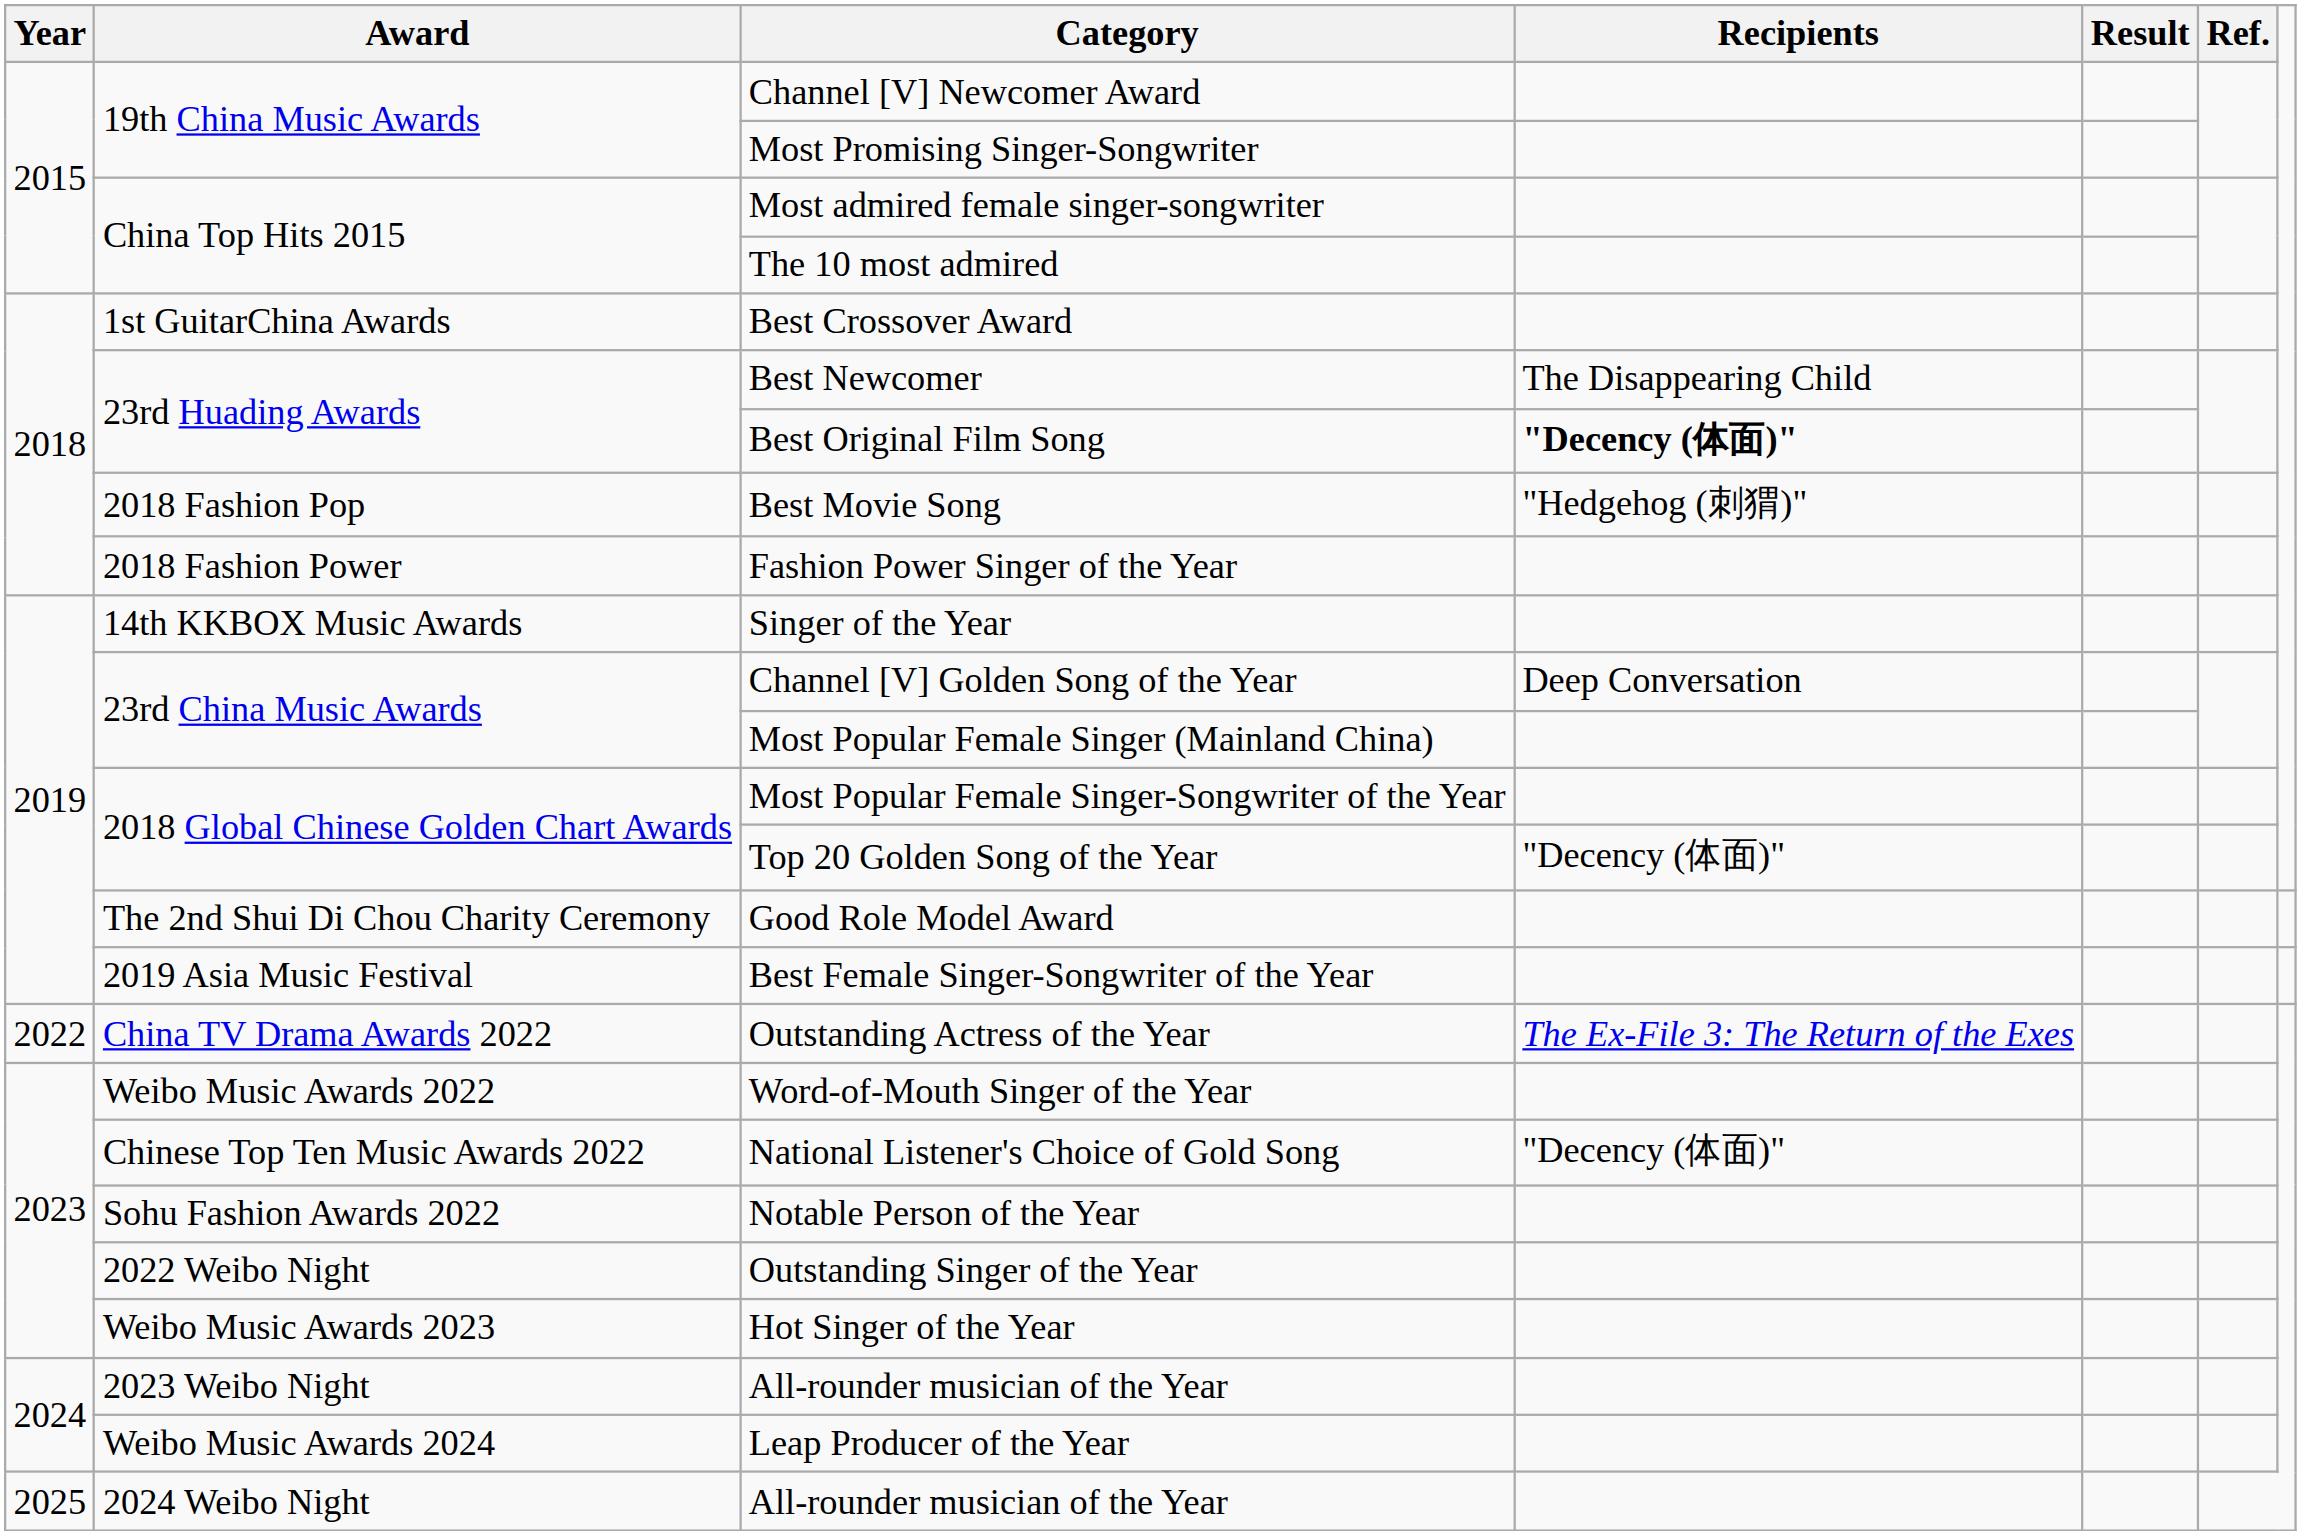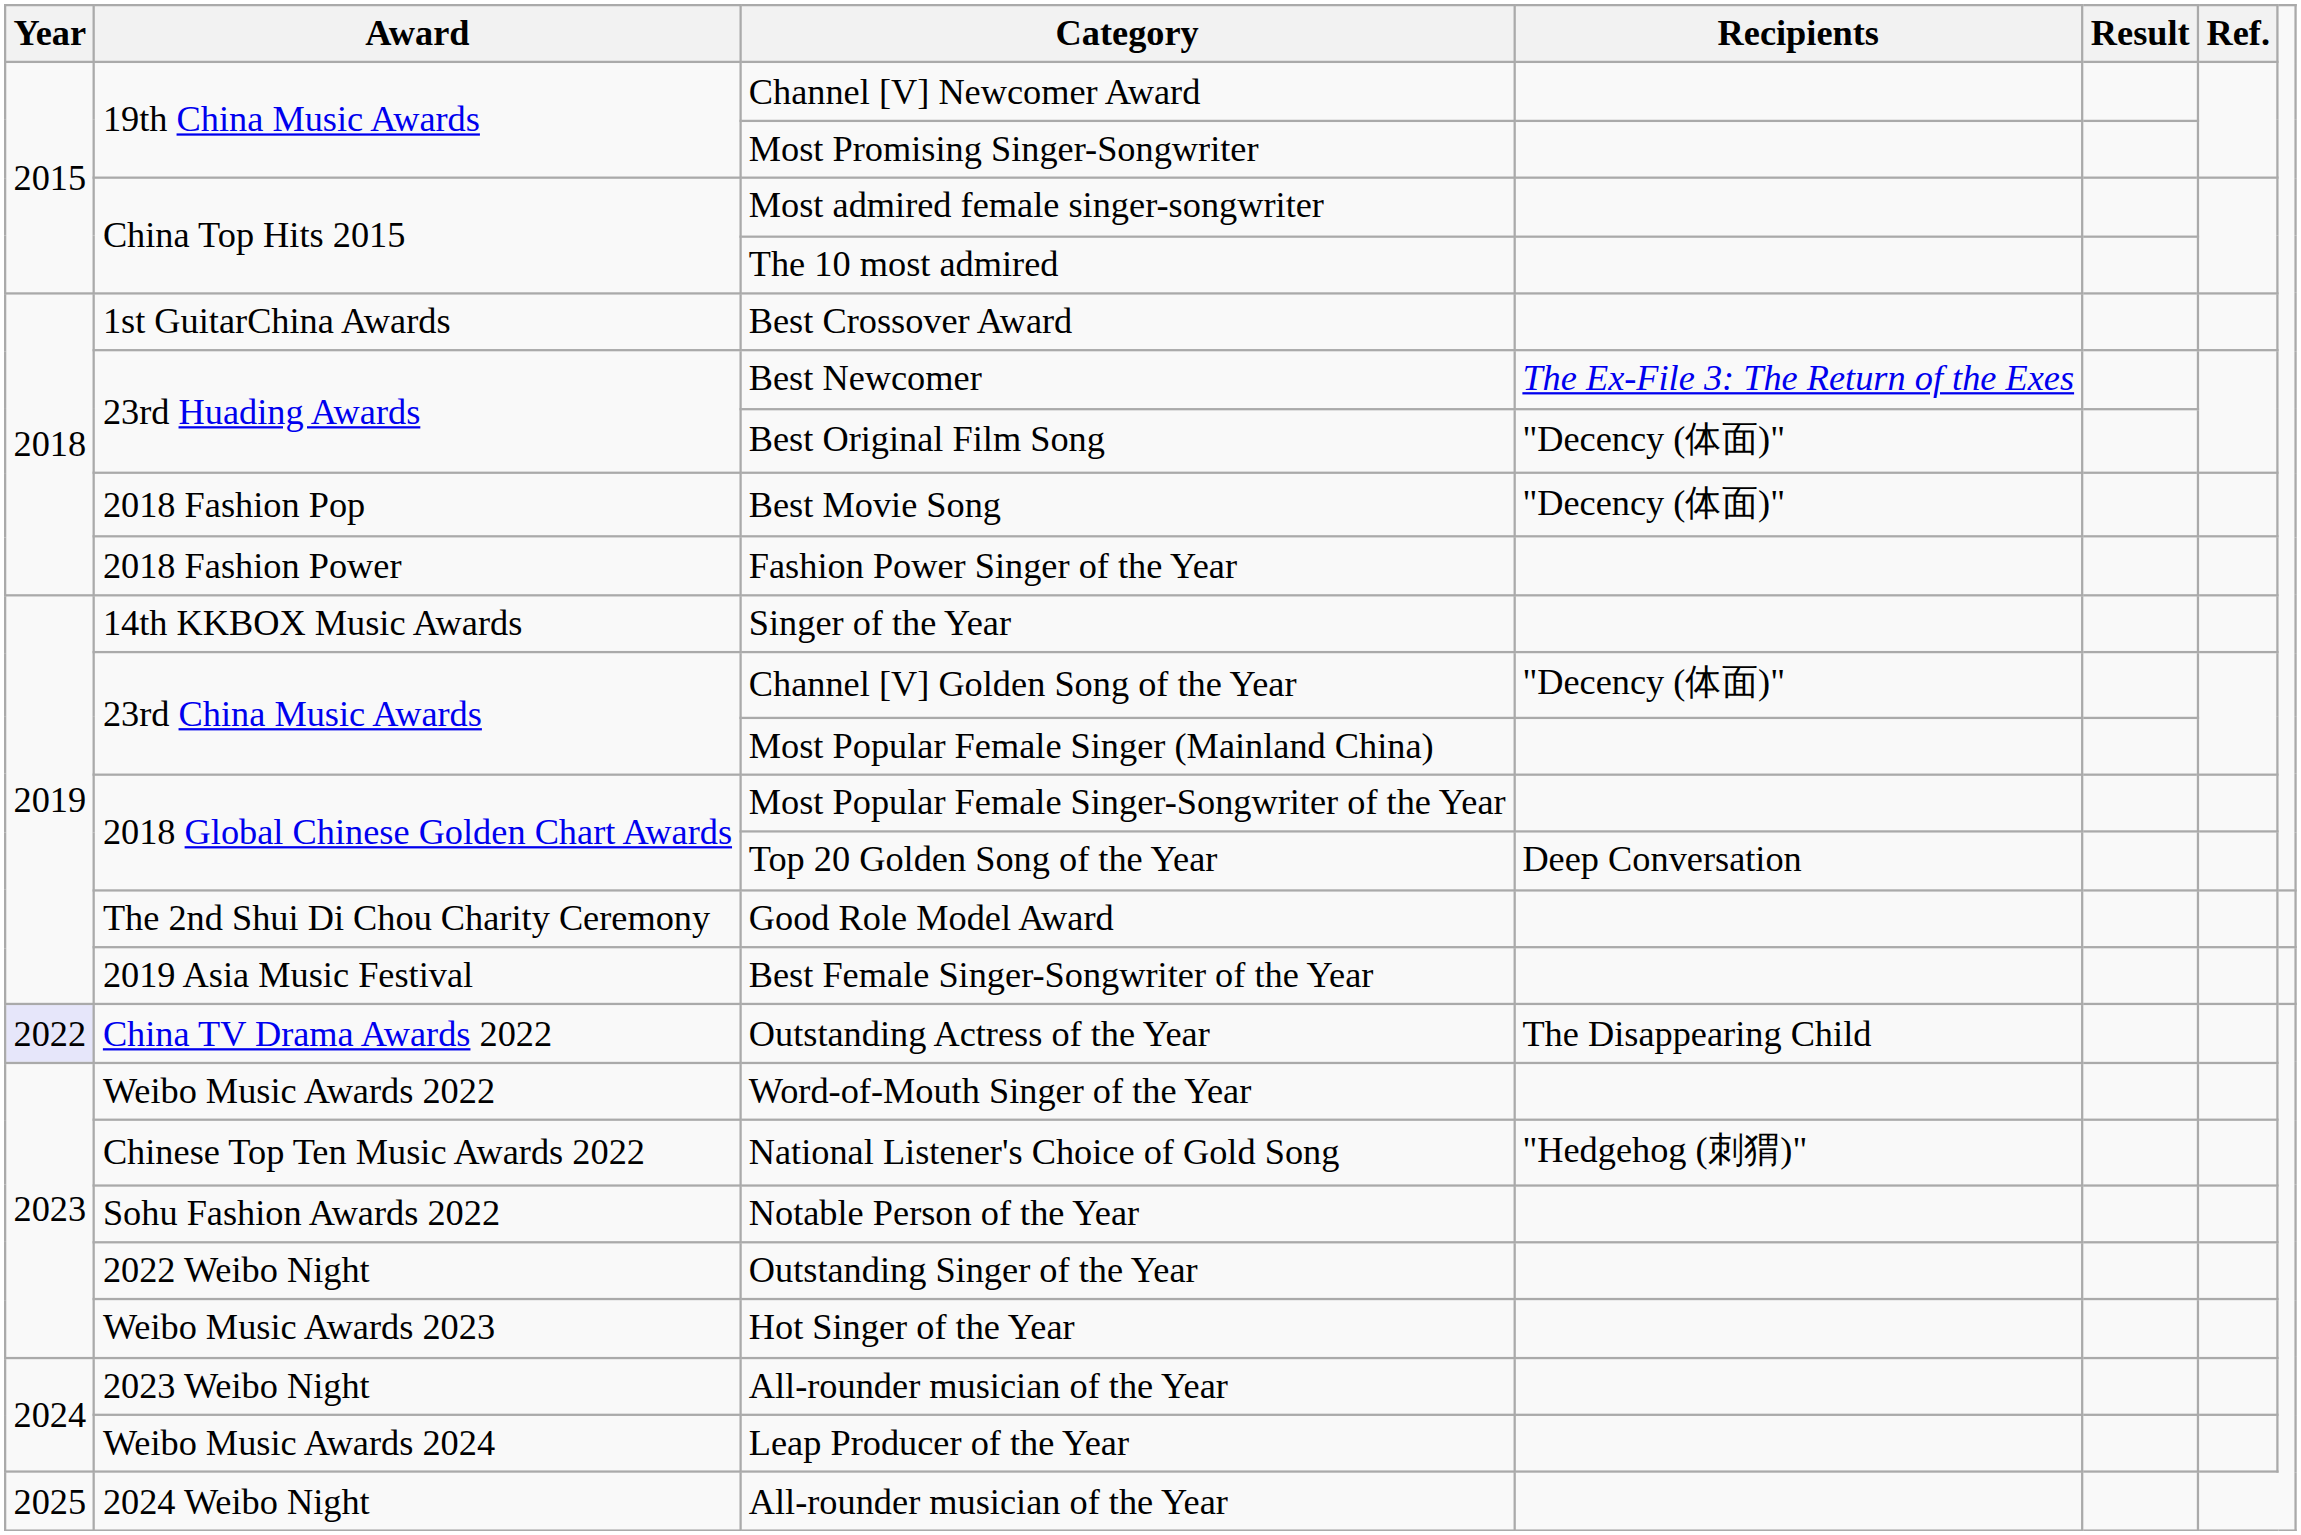Best Newcomer | Recipients: The Disappearing Child -> The Ex-File 3: The Return of the Exes
Best Original Film Song | Recipients: bold -> normal
Best Movie Song | Recipients: "Hedgehog (刺猬)" -> "Decency (体面)"
Channel [V] Golden Song of the Year | Recipients: Deep Conversation -> "Decency (体面)"
Top 20 Golden Song of the Year | Recipients: "Decency (体面)" -> Deep Conversation
Outstanding Actress of the Year | Year: no background -> lavender background
Outstanding Actress of the Year | Recipients: The Ex-File 3: The Return of the Exes -> The Disappearing Child
National Listener's Choice of Gold Song | Recipients: "Decency (体面)" -> "Hedgehog (刺猬)"
